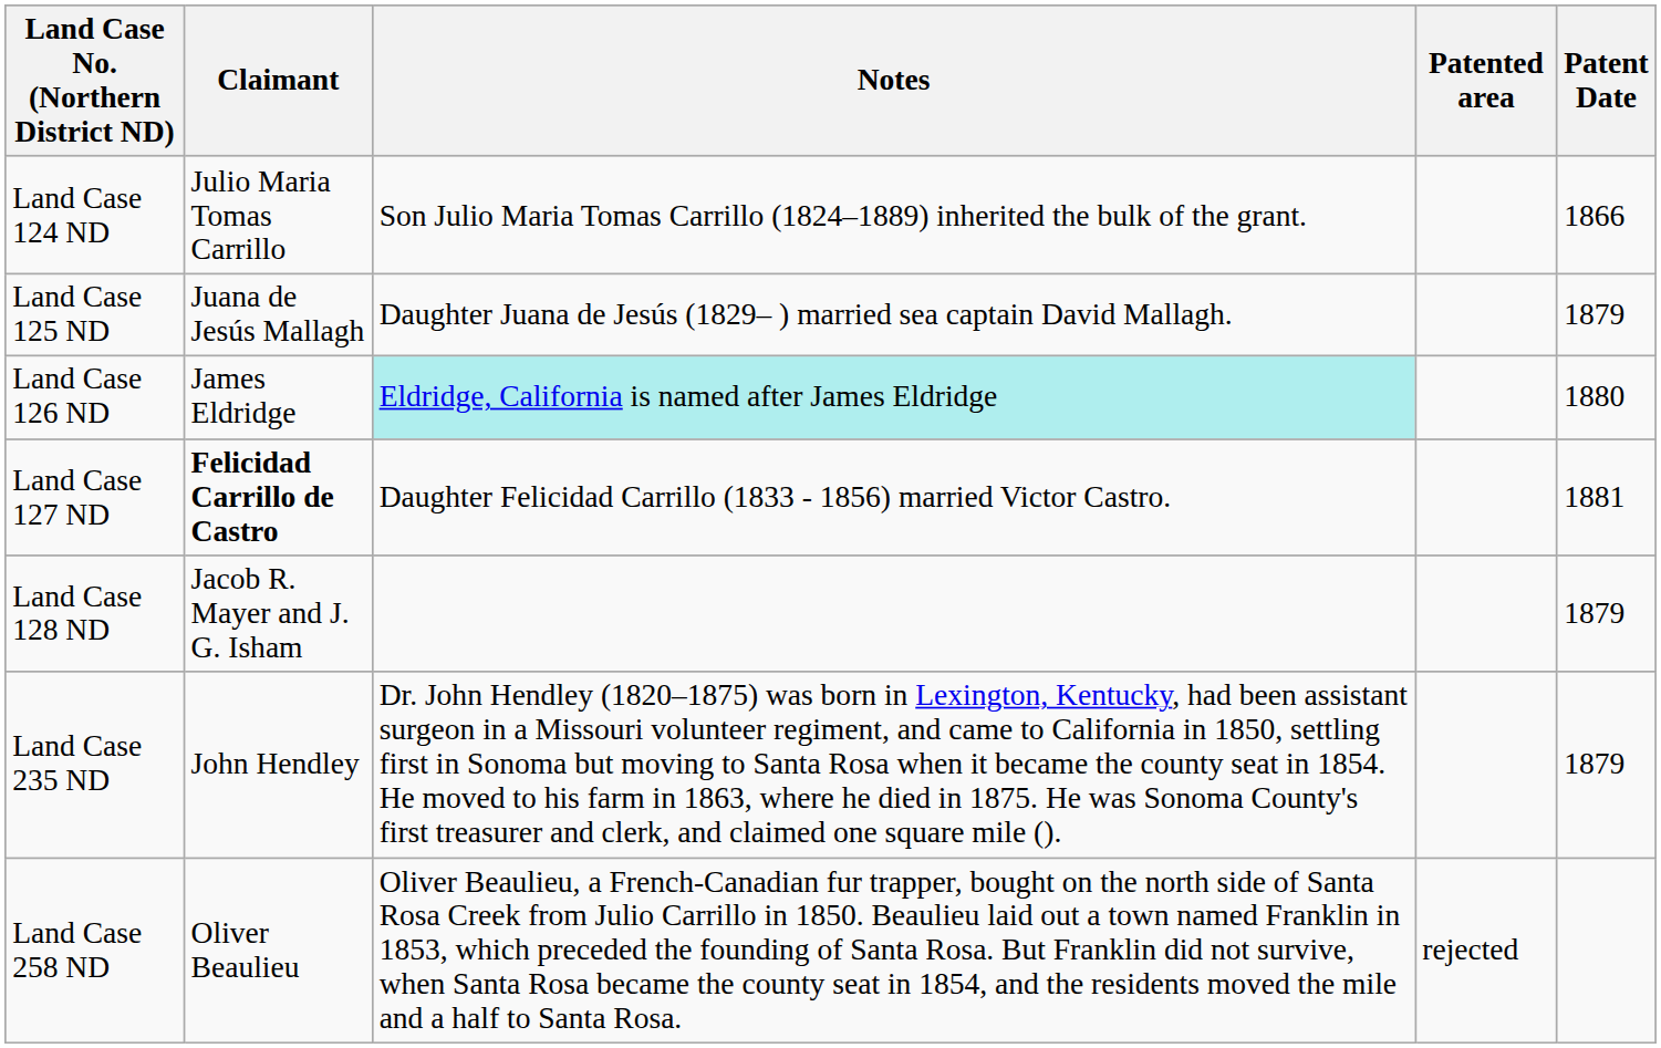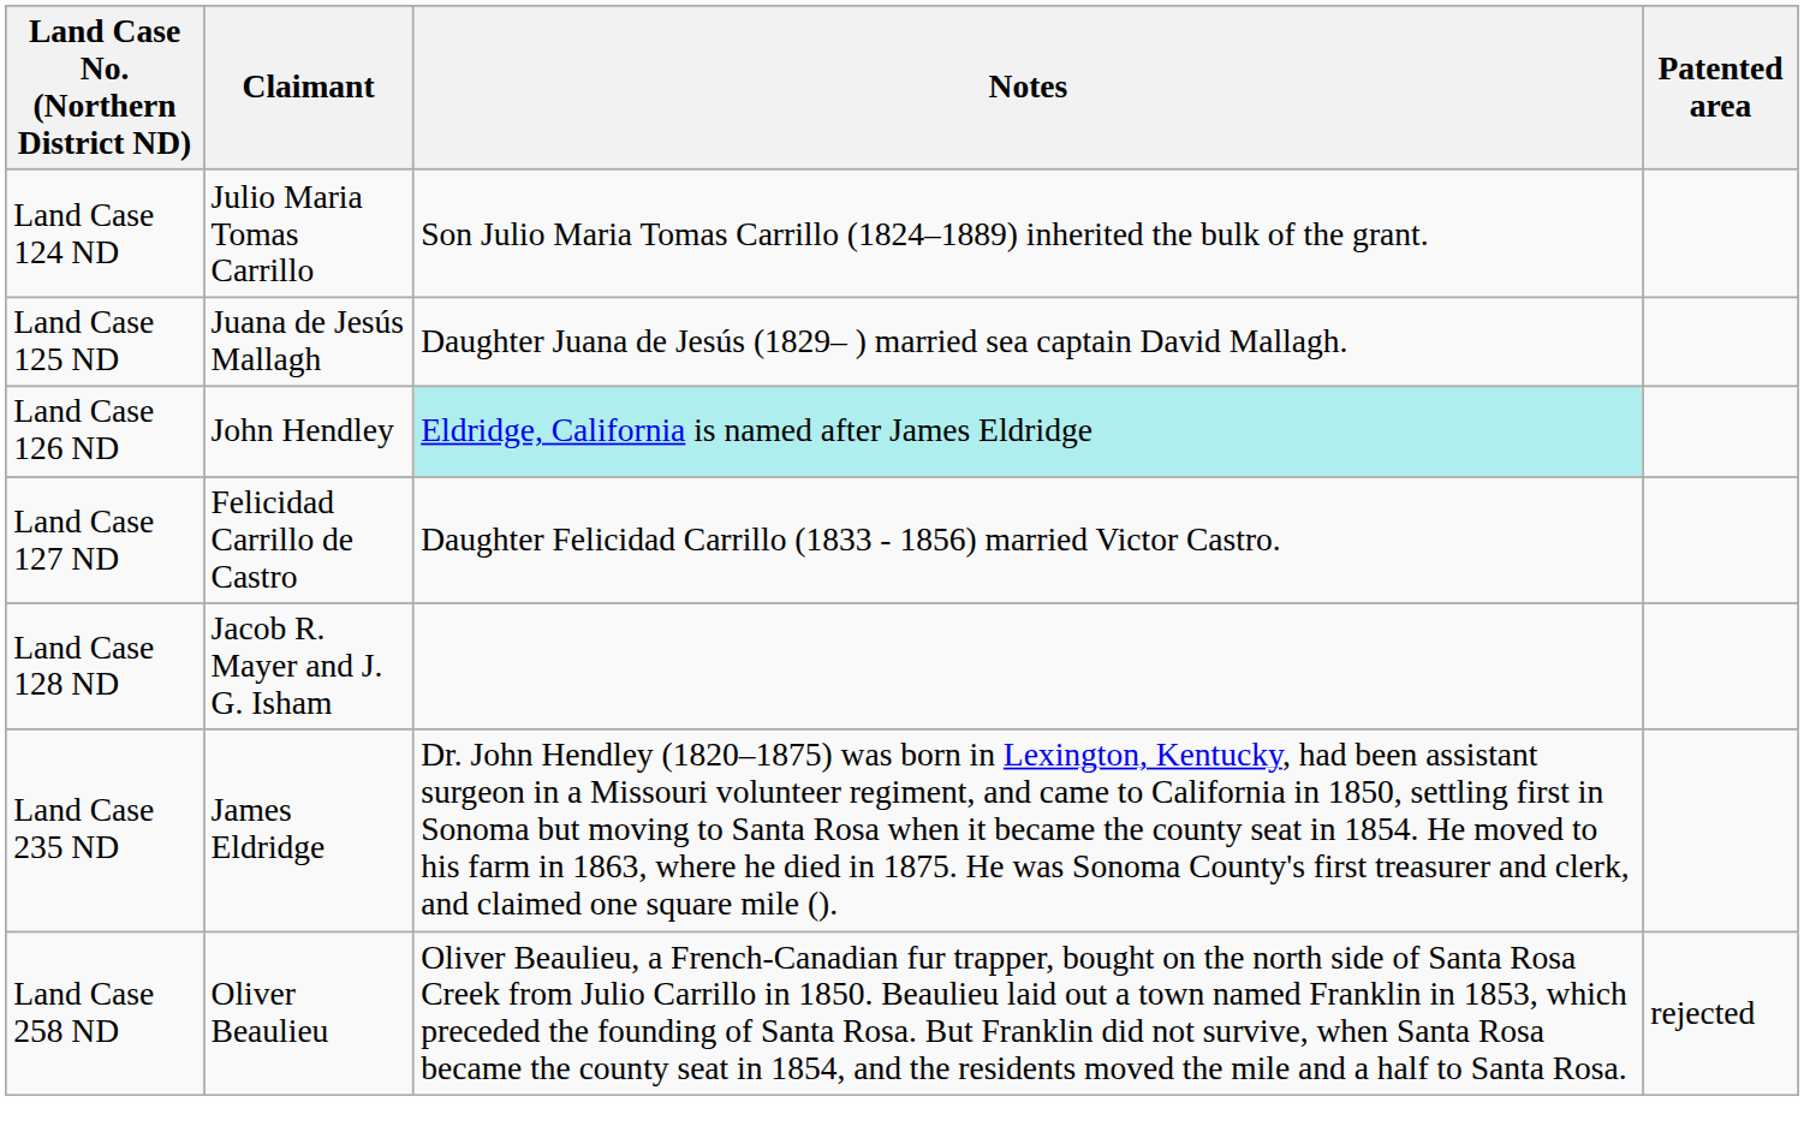- column: Patent Date | 1866 | 1879 | 1880 | 1881 | 1879 | 1879
Land Case 126 ND | Claimant: James Eldridge -> John Hendley
Land Case 127 ND | Claimant: bold -> normal
Land Case 235 ND | Claimant: John Hendley -> James Eldridge
